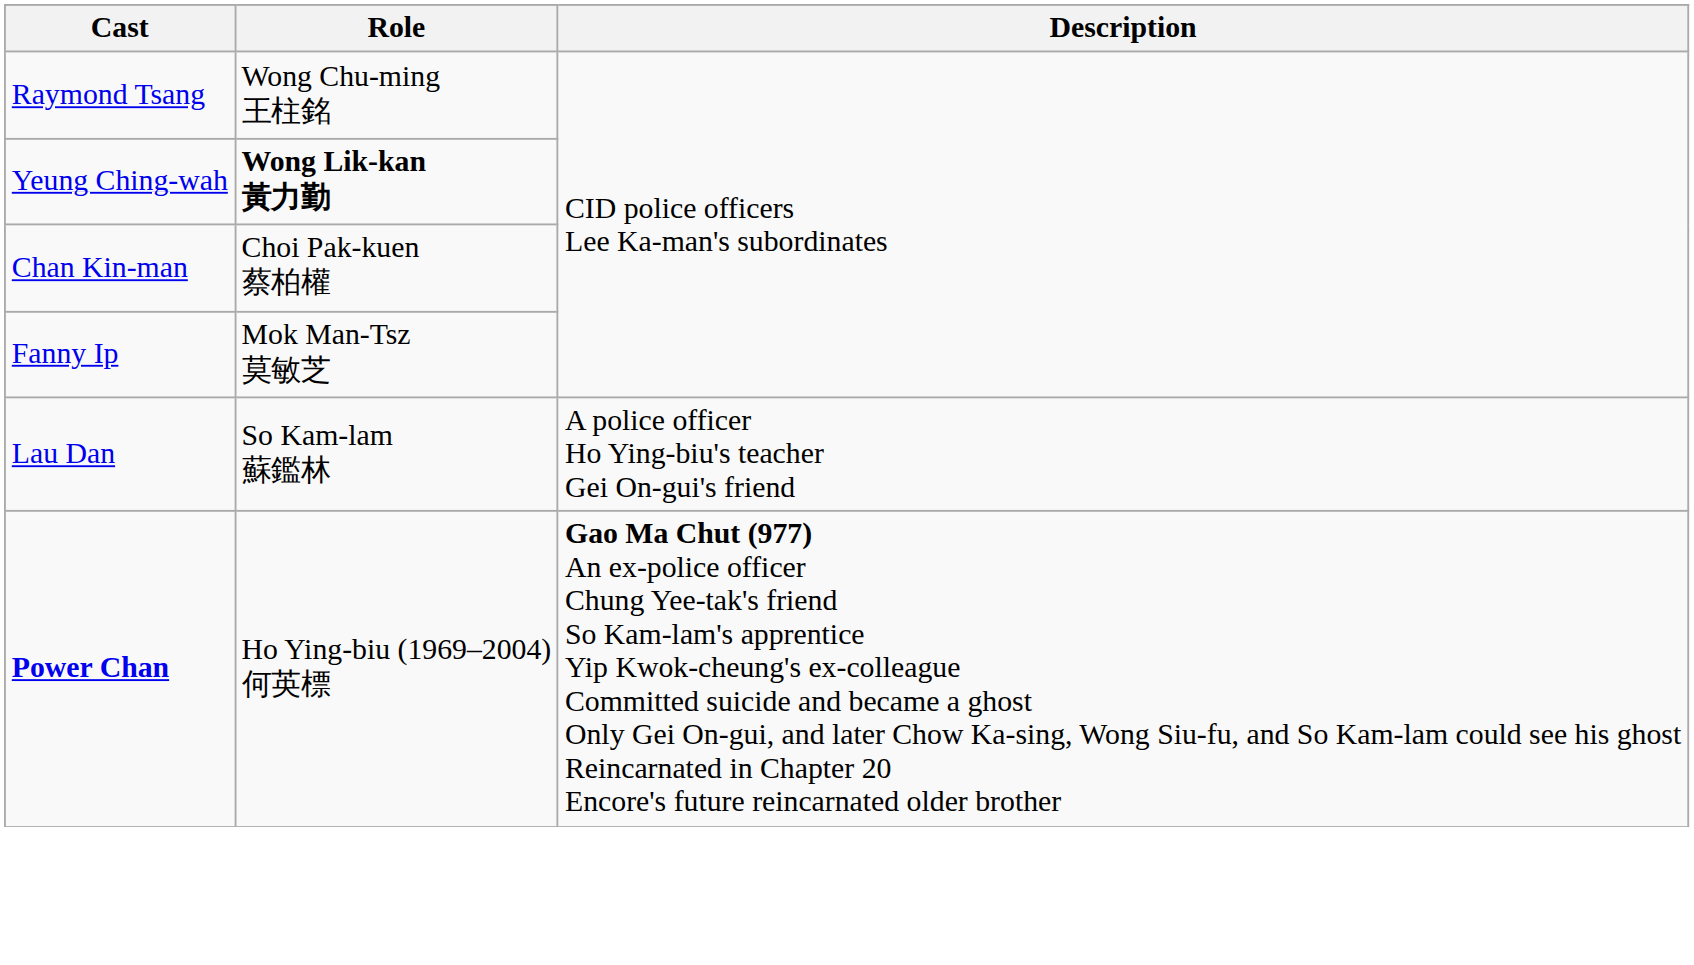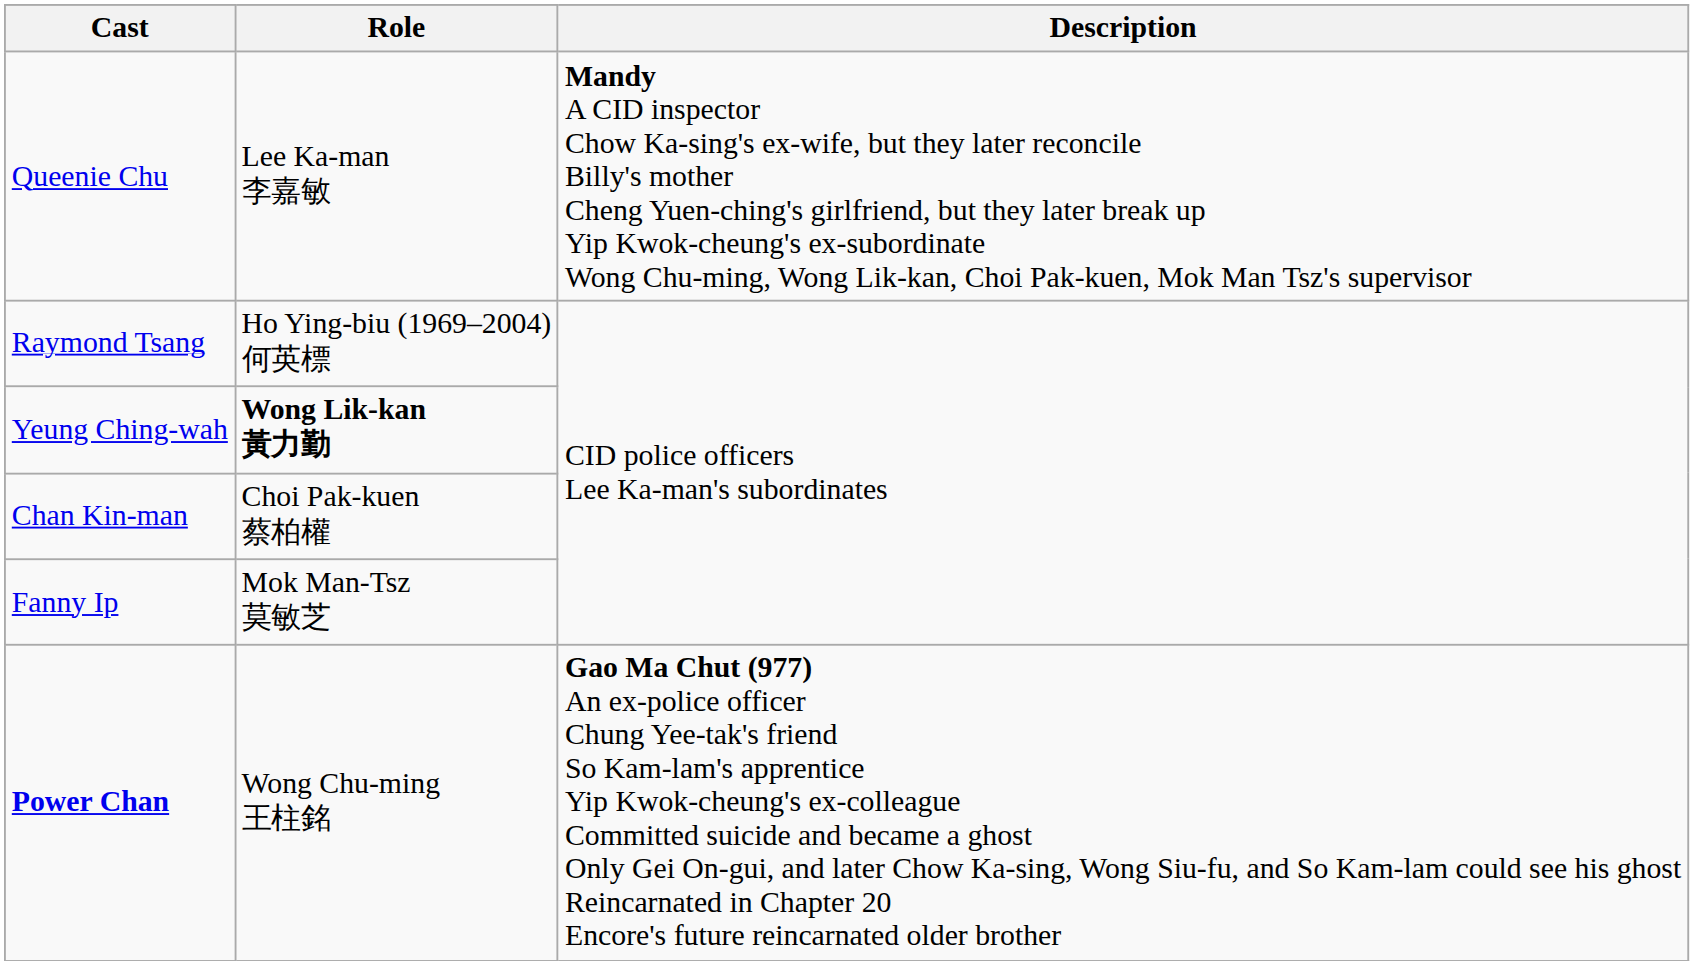+ row: Queenie Chu | Lee Ka-man 李嘉敏 | Mandy A CID inspector Chow Ka-sing's ex-wife, but they later reconcile Billy's mother Cheng Yuen-ching's girlfriend, but they later break up Yip Kwok-cheung's ex-subordinate Wong Chu-ming, Wong Lik-kan, Choi Pak-kuen, Mok Man Tsz's supervisor
Raymond Tsang | Role: Wong Chu-ming 王柱銘 -> Ho Ying-biu (1969–2004) 何英標
- row: Lau Dan | So Kam-lam 蘇鑑林 | A police officer Ho Ying-biu's teacher Gei On-gui's friend
Power Chan | Role: Ho Ying-biu (1969–2004) 何英標 -> Wong Chu-ming 王柱銘
